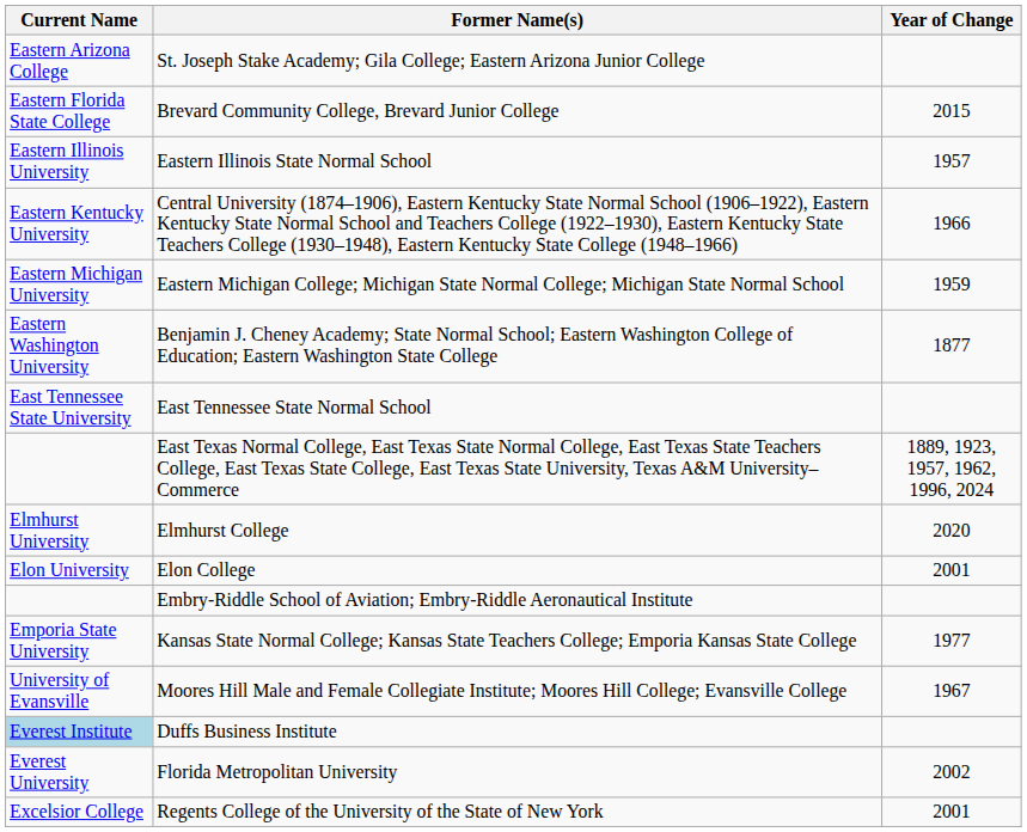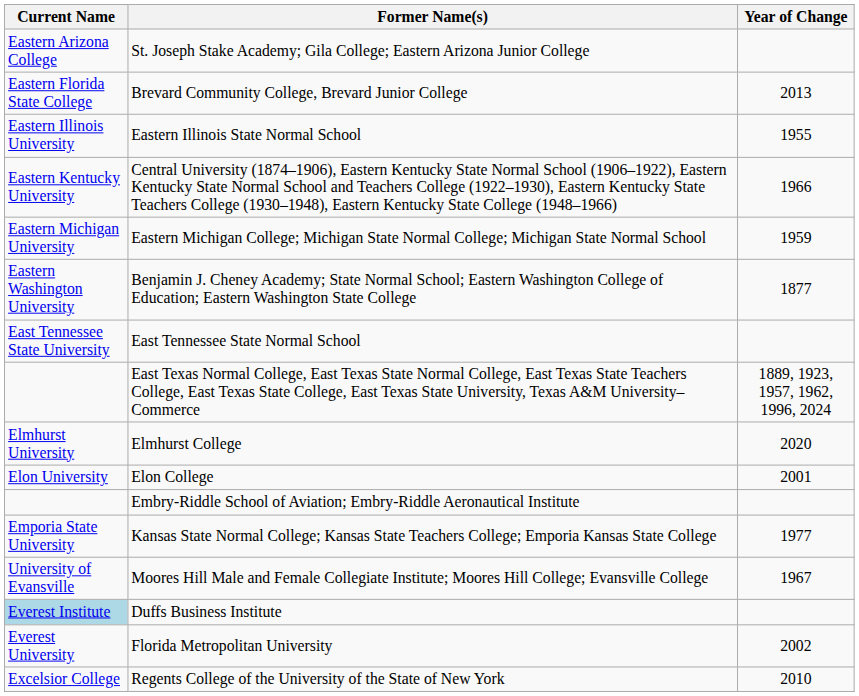Brevard Community College, Brevard Junior College | Year of Change: 2015 -> 2013
Eastern Illinois State Normal School | Year of Change: 1957 -> 1955
Regents College of the University of the State of New York | Year of Change: 2001 -> 2010
